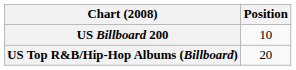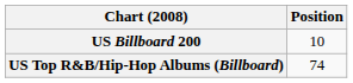US Top R&B/Hip-Hop Albums (Billboard) | Position: 20 -> 74
